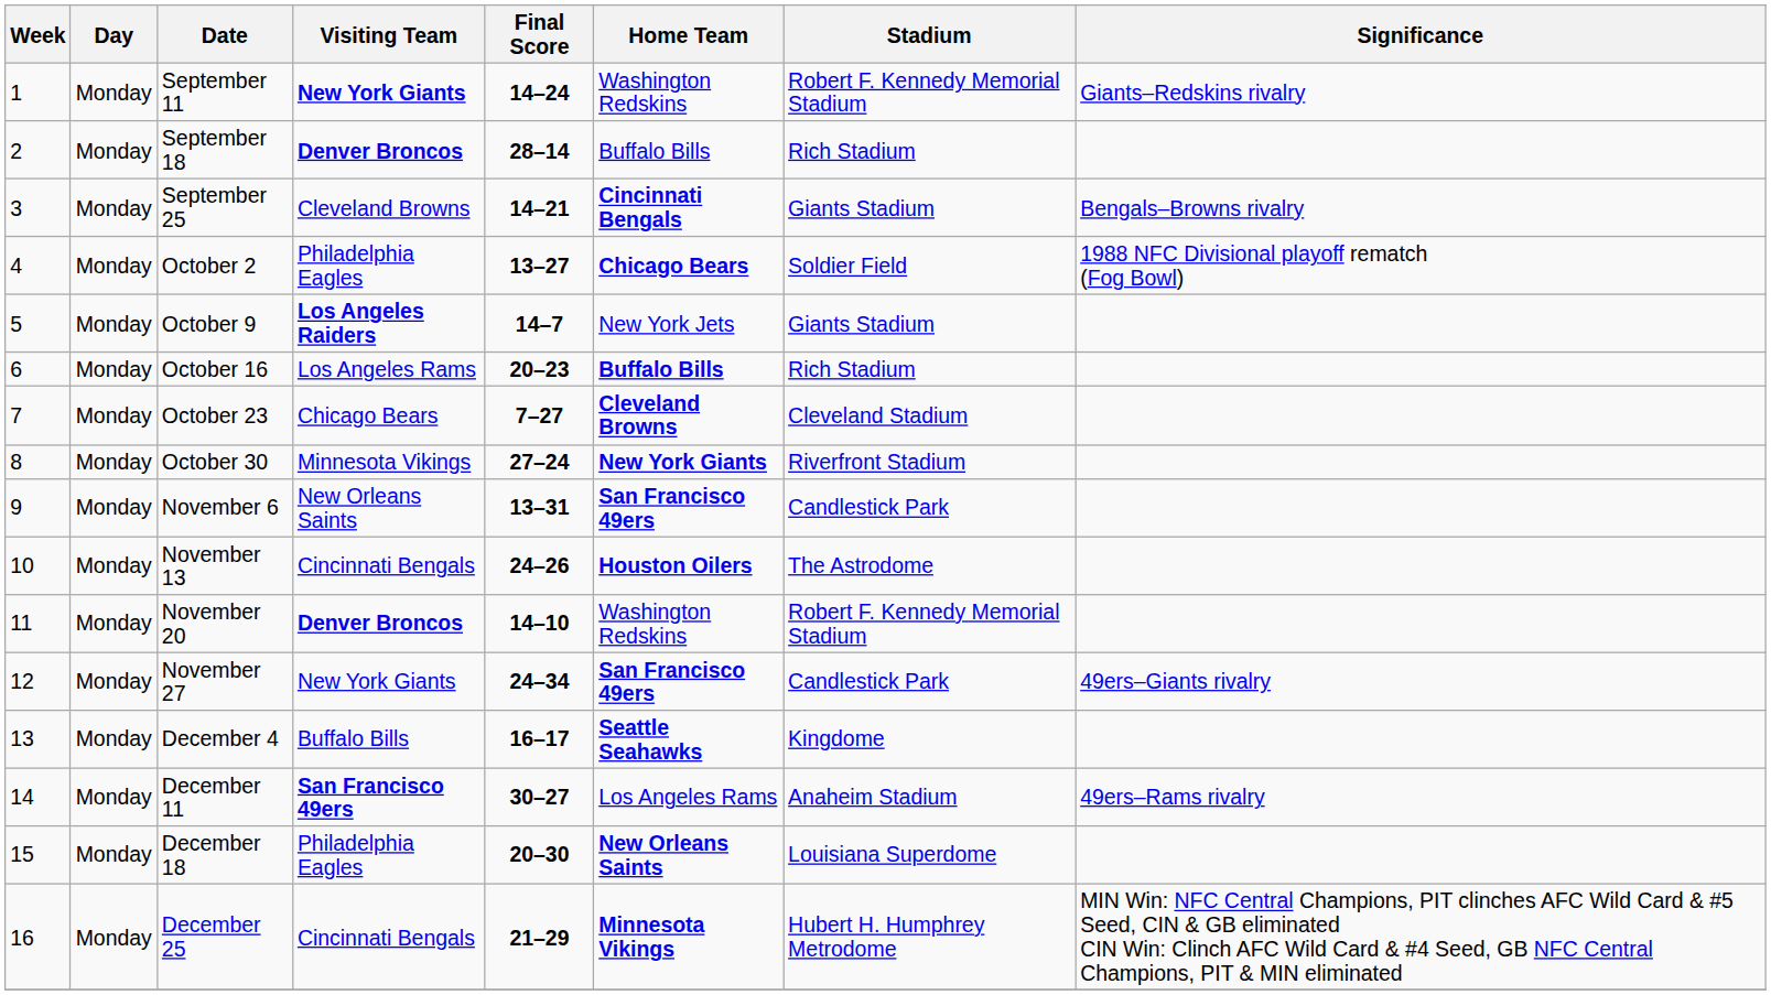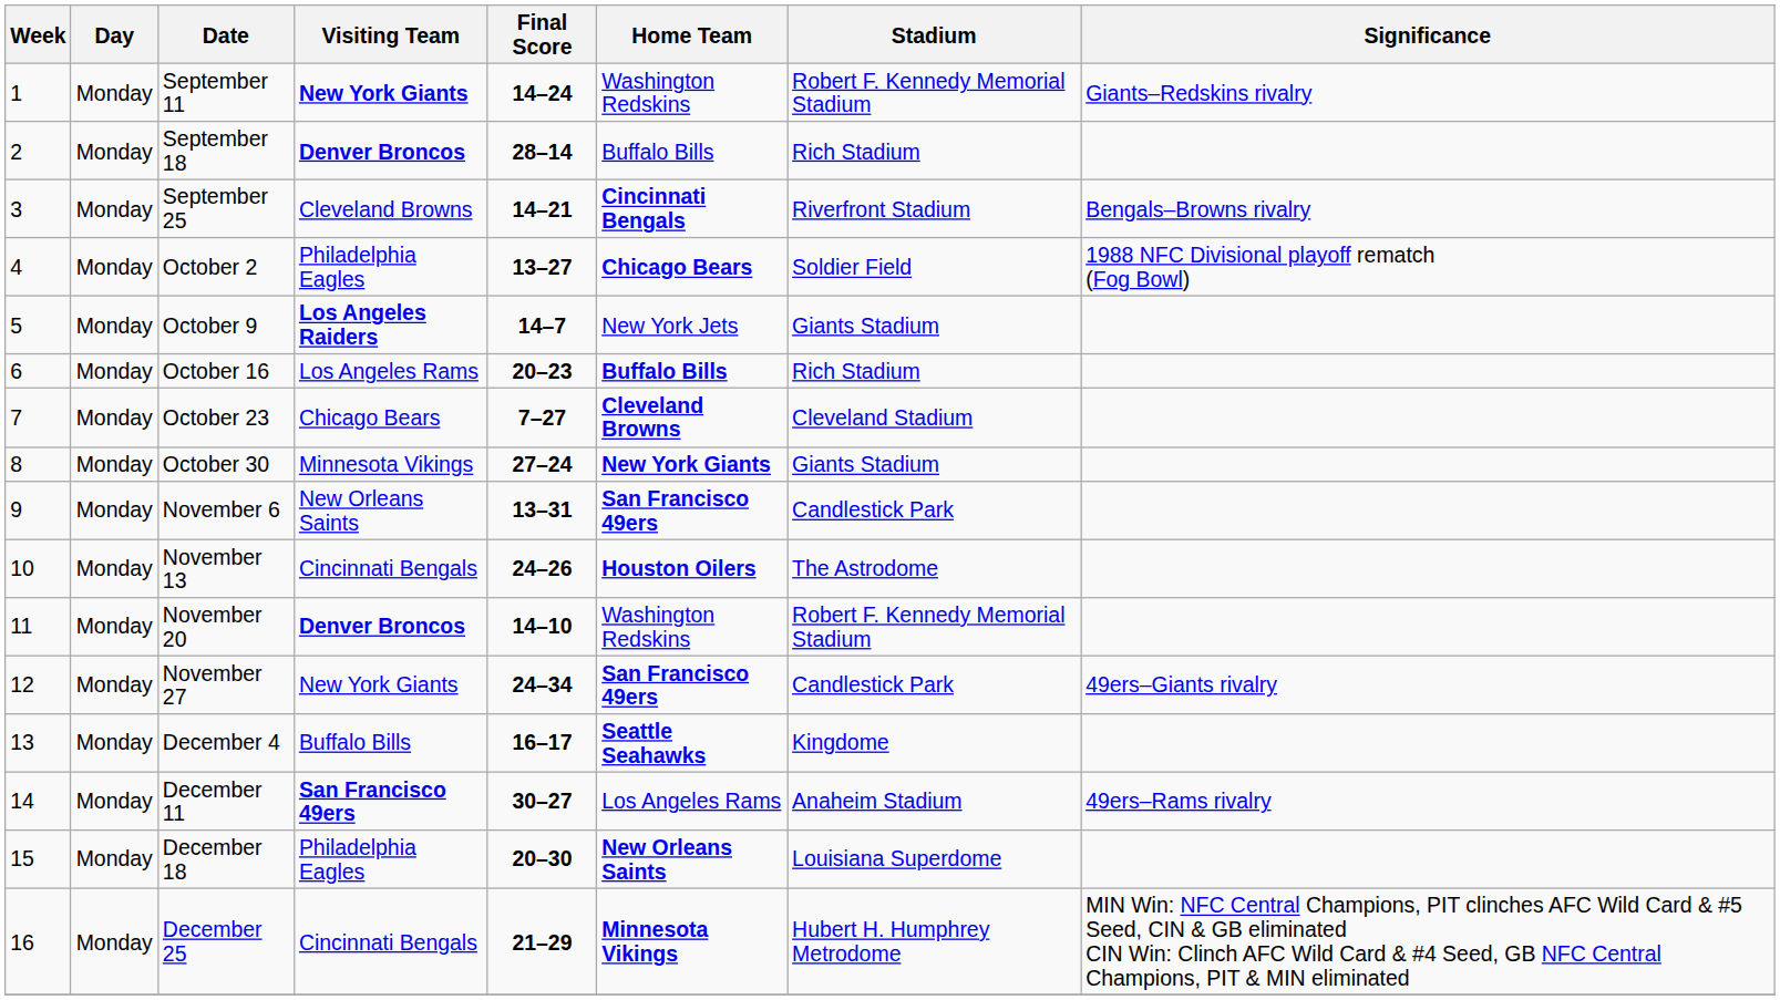September 25 | Stadium: Giants Stadium -> Riverfront Stadium
October 30 | Stadium: Riverfront Stadium -> Giants Stadium
